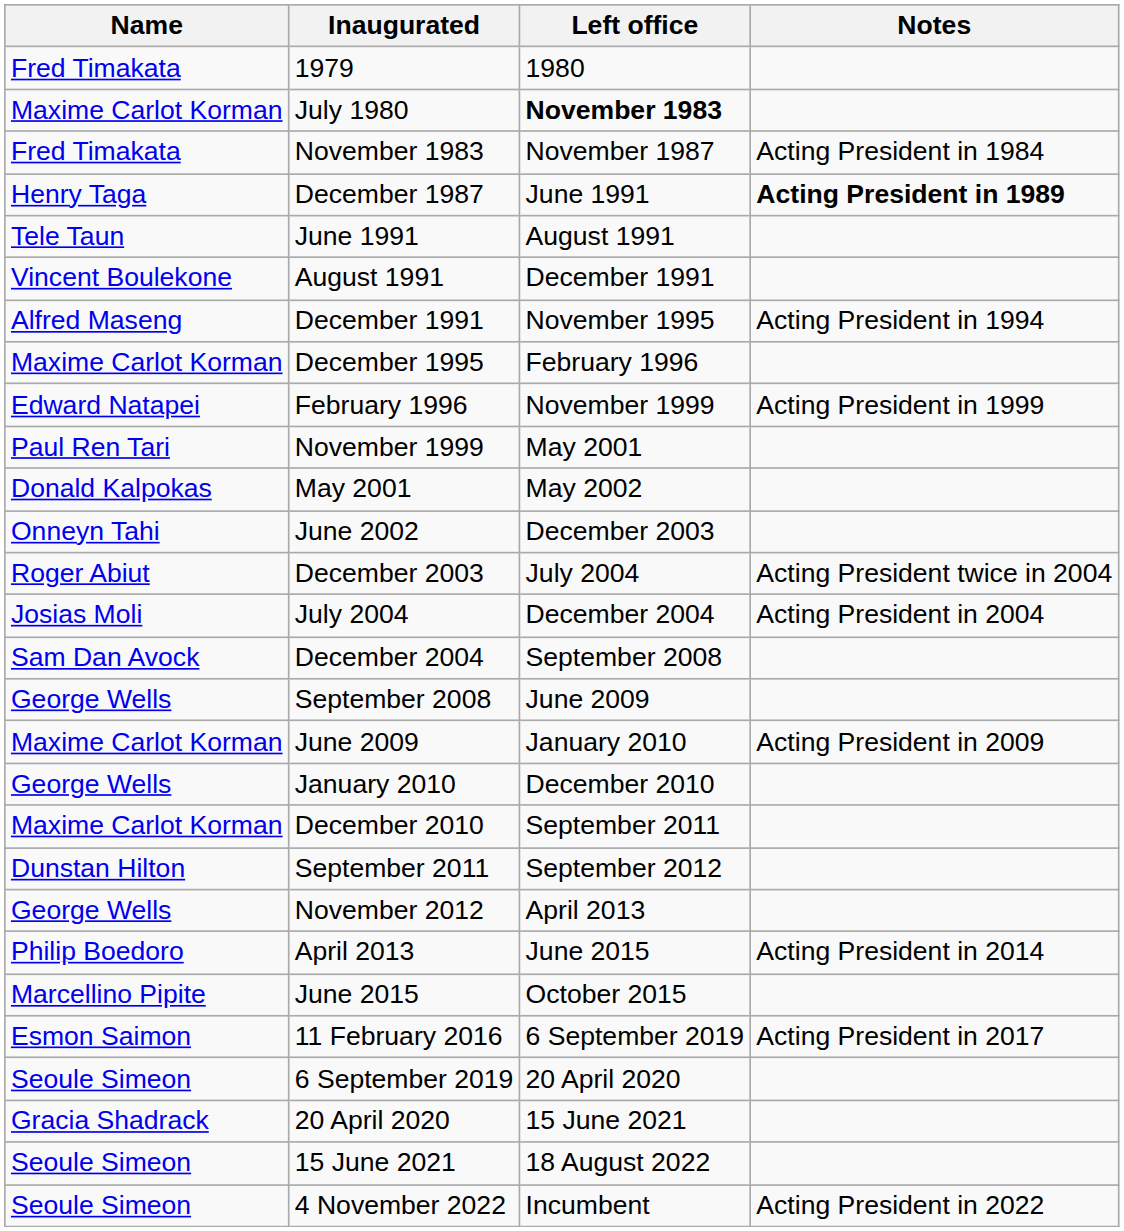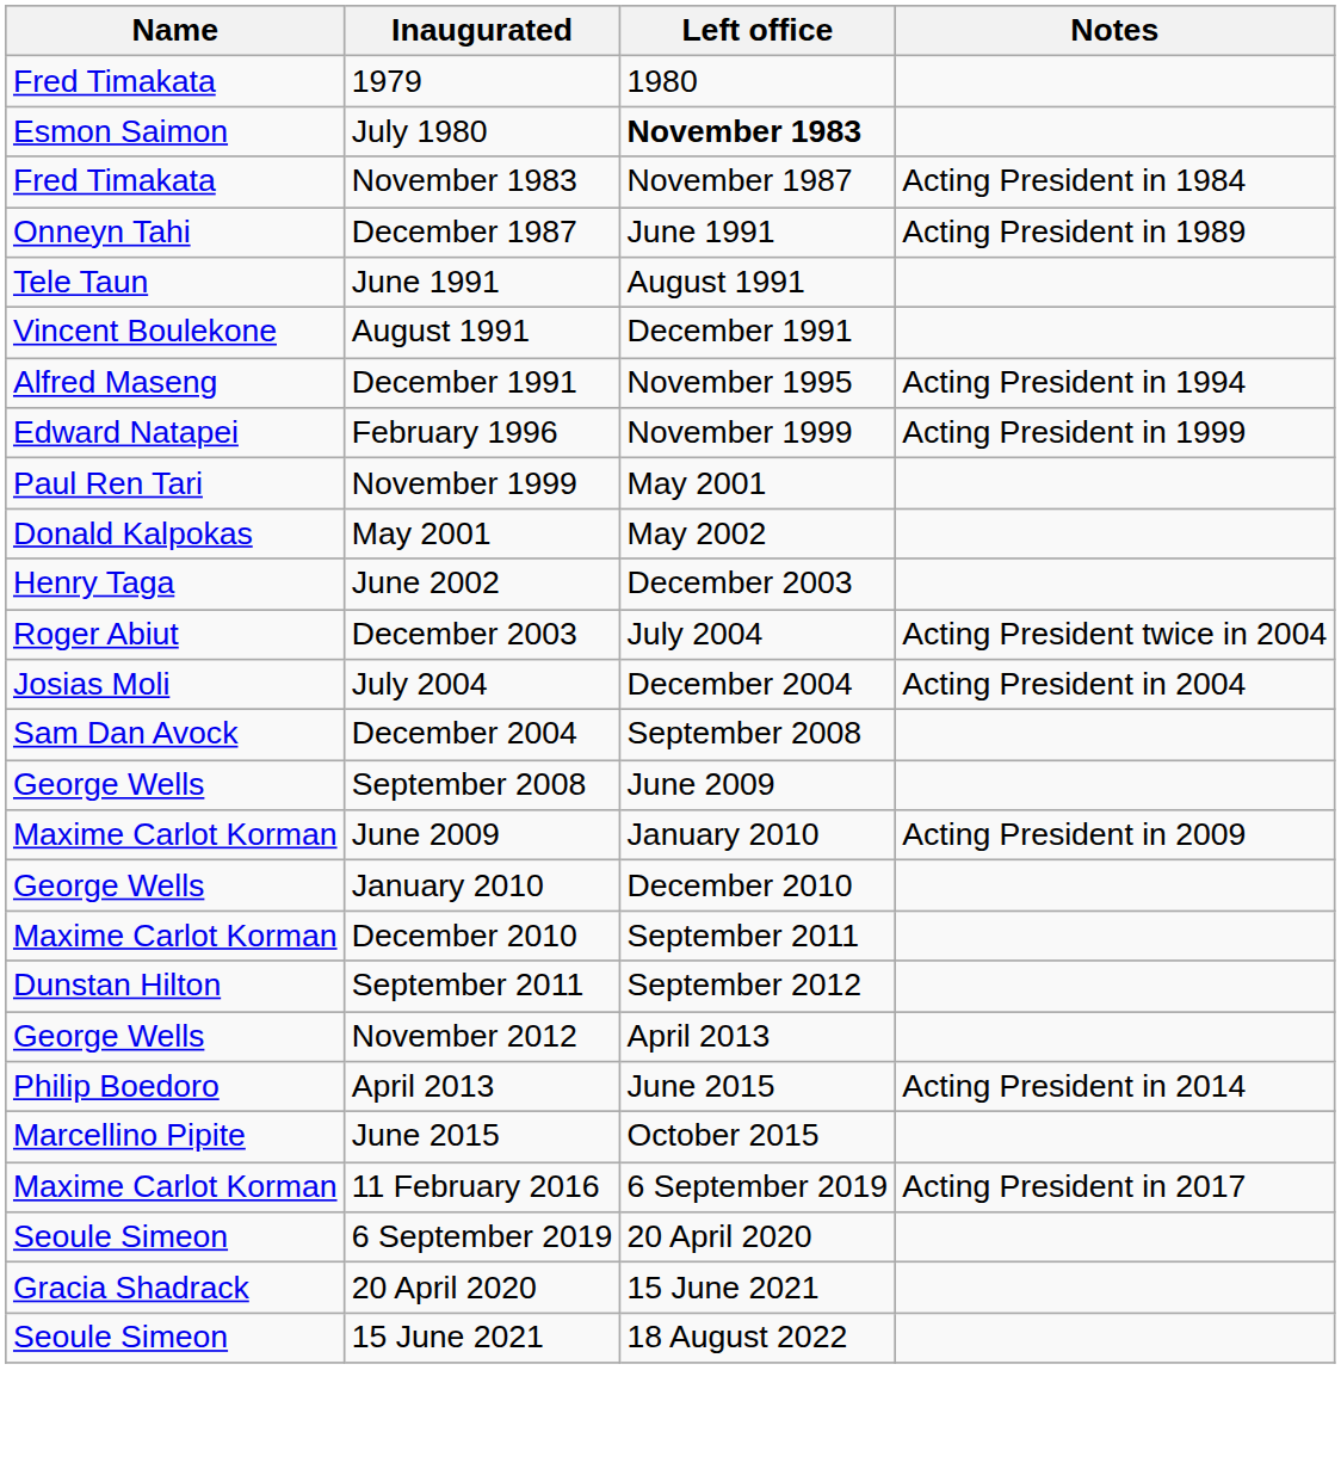July 1980 | Name: Maxime Carlot Korman -> Esmon Saimon
December 1987 | Name: Henry Taga -> Onneyn Tahi
December 1987 | Notes: bold -> normal
- row: Maxime Carlot Korman | December 1995 | February 1996
June 2002 | Name: Onneyn Tahi -> Henry Taga
11 February 2016 | Name: Esmon Saimon -> Maxime Carlot Korman
- row: Seoule Simeon | 4 November 2022 | Incumbent | Acting President in 2022
